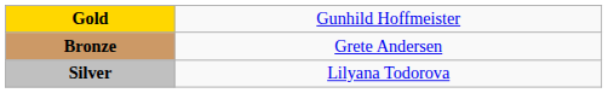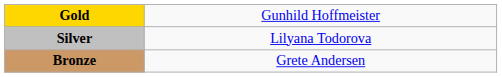rows swapped: Silver <-> Bronze
